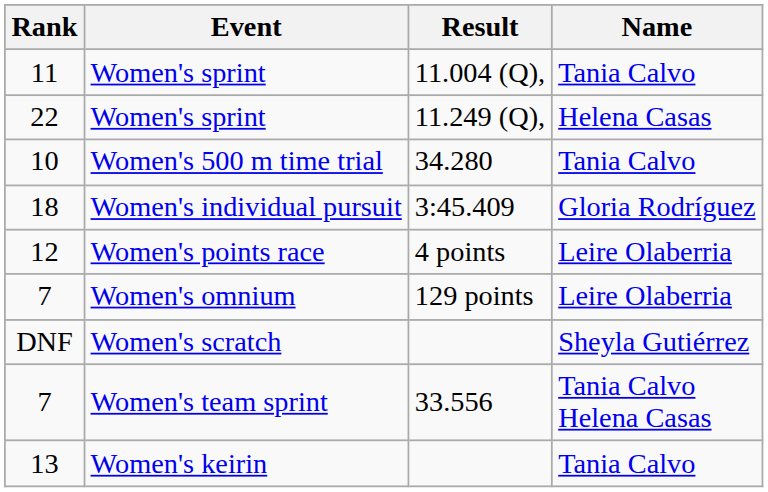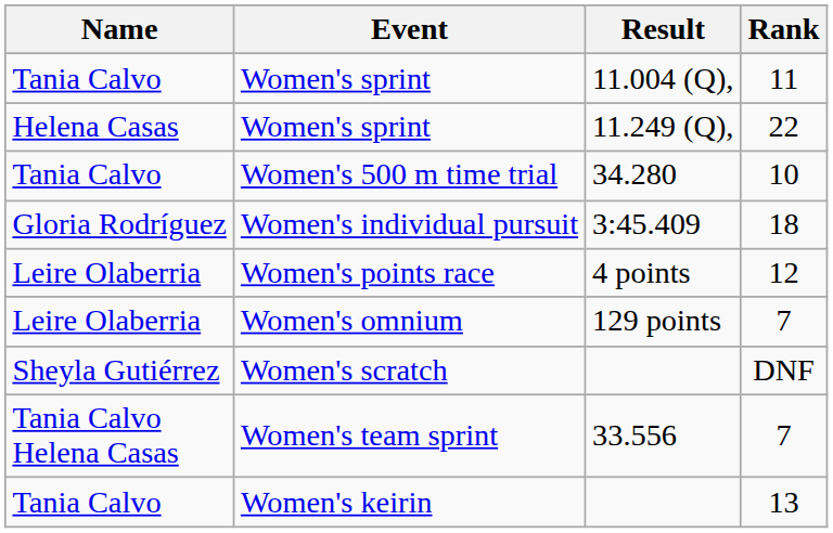columns swapped: Name <-> Rank
